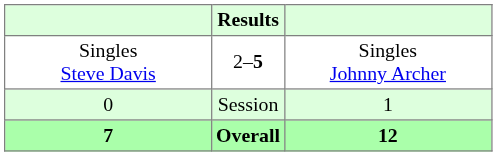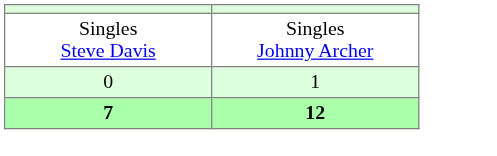- column: Results | 2–5 | Session | Overall
